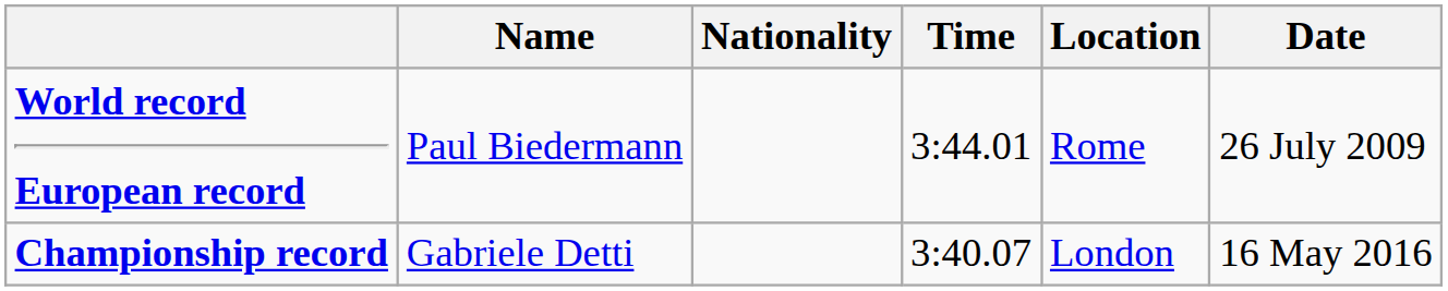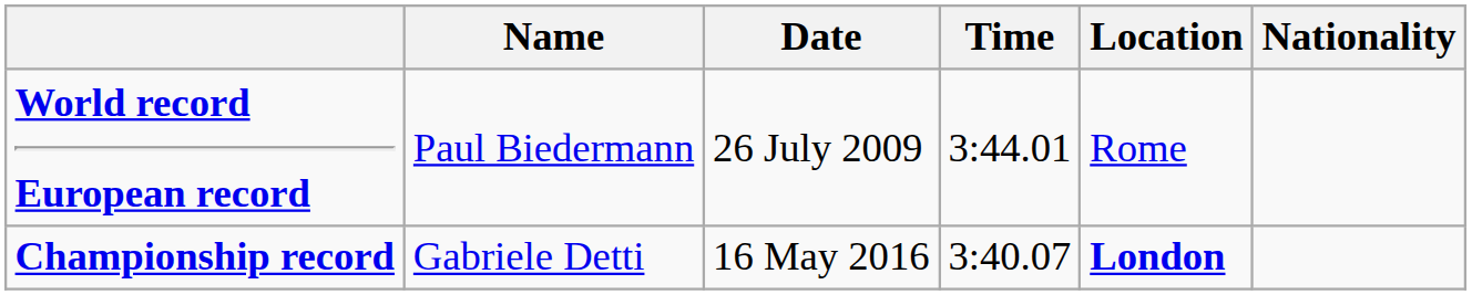columns swapped: Nationality <-> Date
Championship record | Location: normal -> bold
